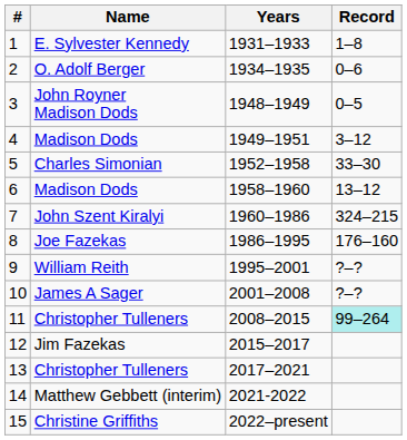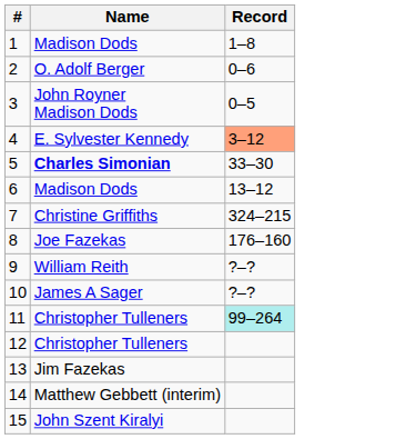- column: Years | 1931–1933 | 1934–1935 | 1948–1949 | 1949–1951 | 1952–1958 | 1958–1960 | 1960–1986 | 1986–1995 | 1995–2001 | 2001–2008 | 2008–2015 | 2015–2017 | 2017–2021 | 2021-2022 | 2022–present
1 | Name: E. Sylvester Kennedy -> Madison Dods
4 | Name: Madison Dods -> E. Sylvester Kennedy
4 | Record: no background -> lightsalmon background
5 | Name: normal -> bold
7 | Name: John Szent Kiralyi -> Christine Griffiths
12 | Name: Jim Fazekas -> Christopher Tulleners
13 | Name: Christopher Tulleners -> Jim Fazekas
15 | Name: Christine Griffiths -> John Szent Kiralyi
